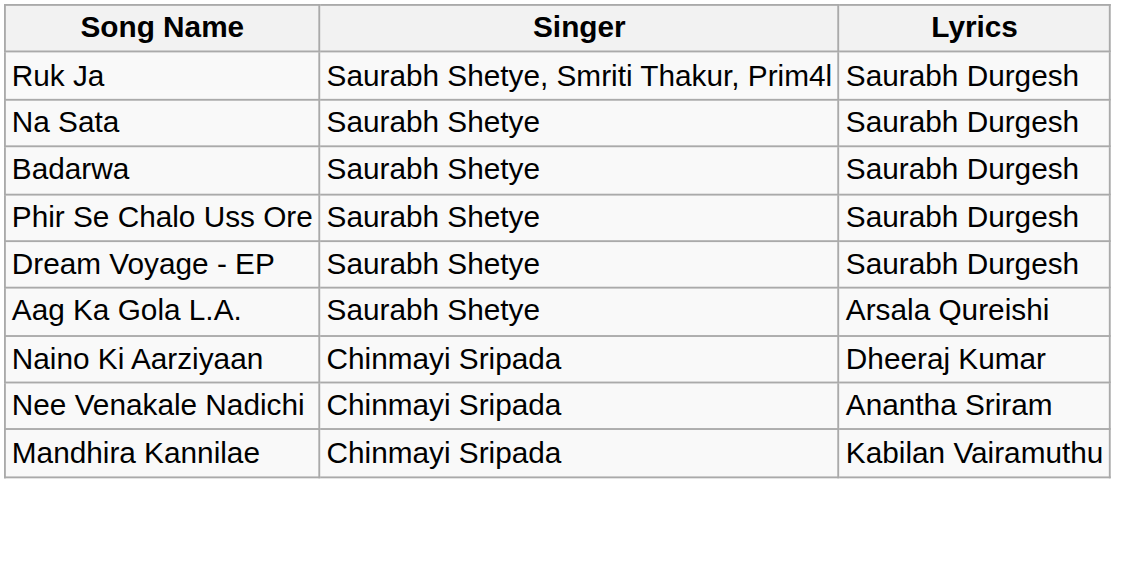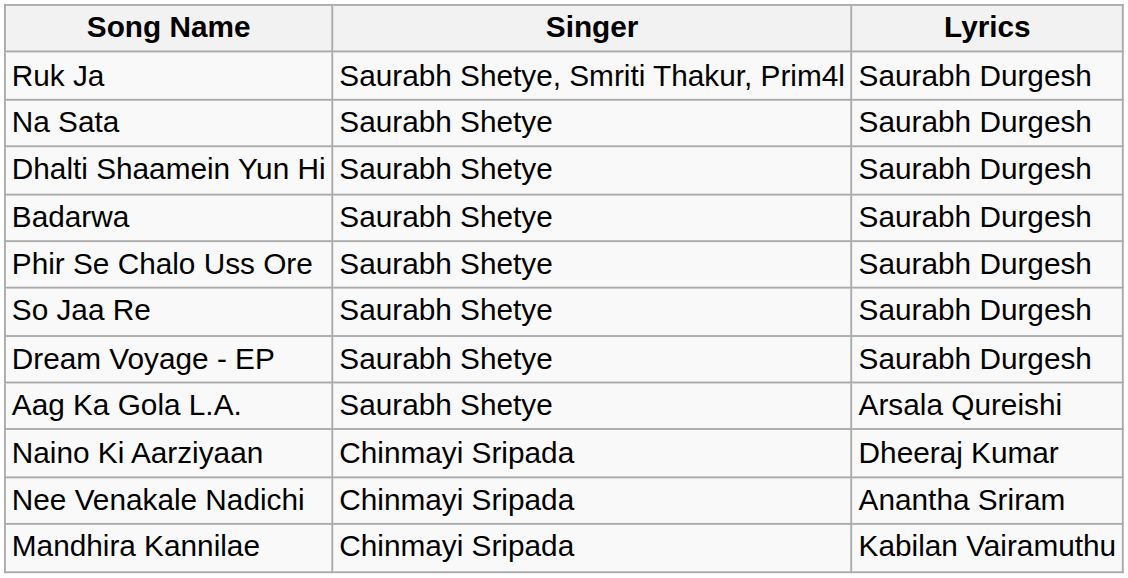+ row: Dhalti Shaamein Yun Hi | Saurabh Shetye | Saurabh Durgesh
+ row: So Jaa Re | Saurabh Shetye | Saurabh Durgesh
